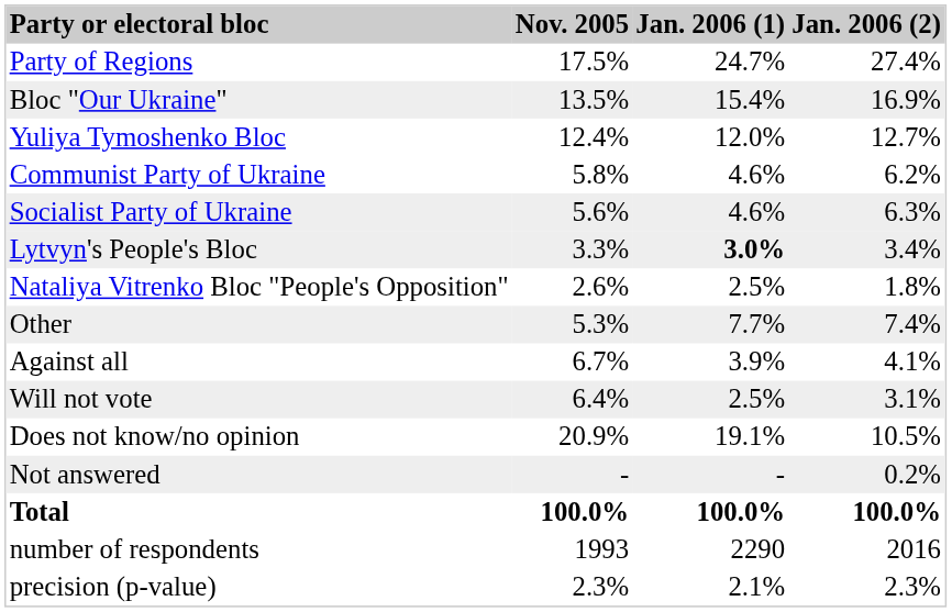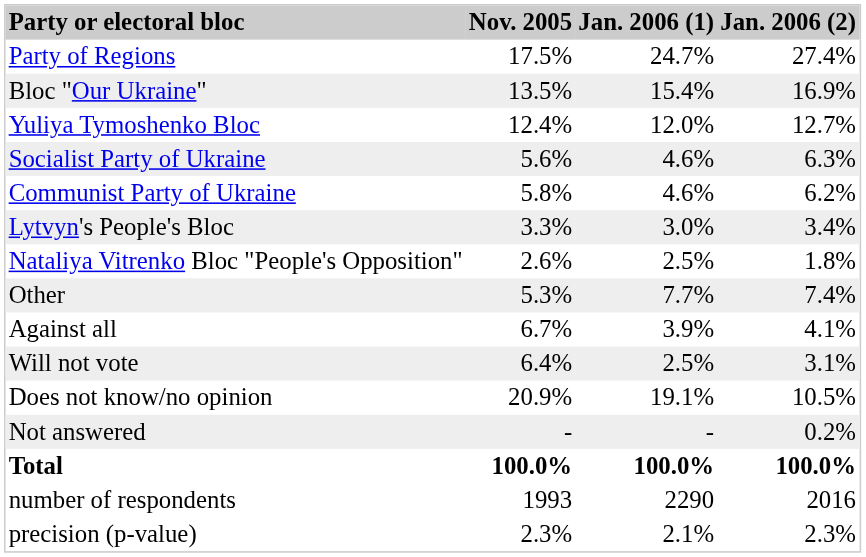rows swapped: Socialist Party of Ukraine <-> Communist Party of Ukraine
Lytvyn's People's Bloc | Jan. 2006 (1): bold -> normal
